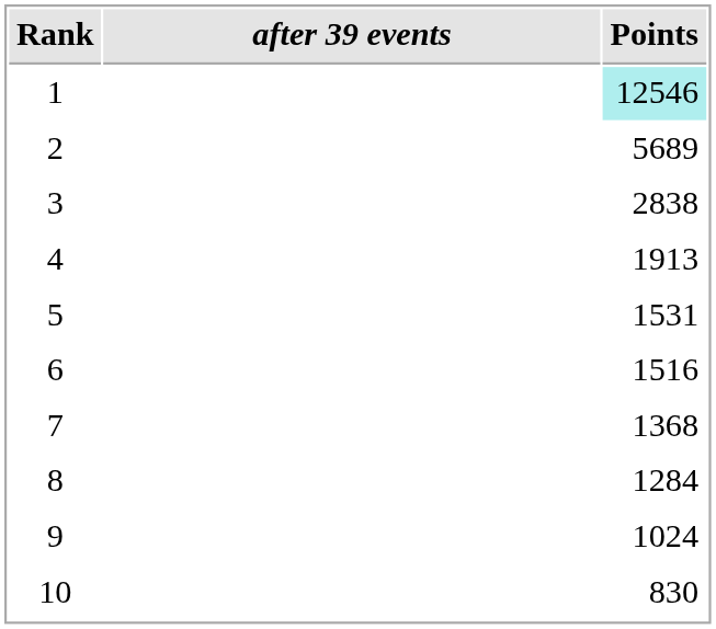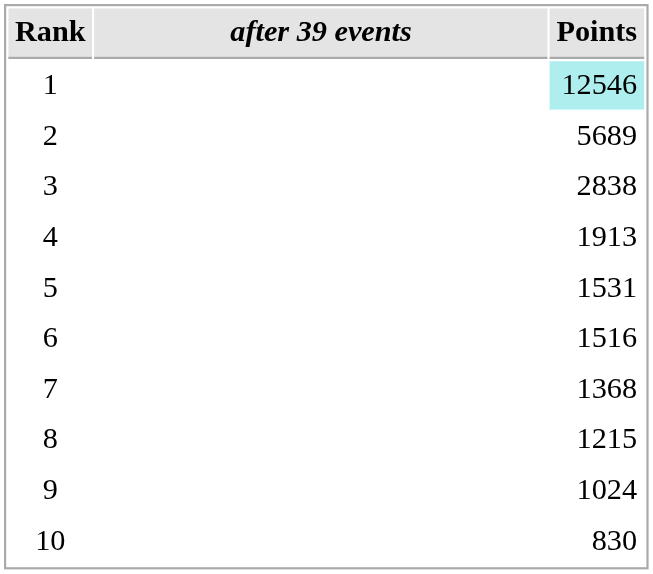8 | Points: 1284 -> 1215
